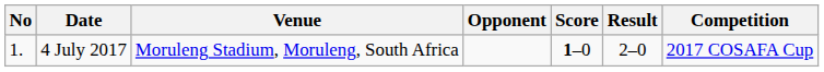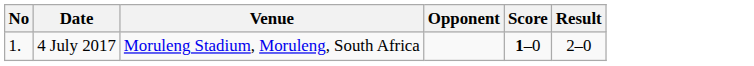- column: Competition | 2017 COSAFA Cup
